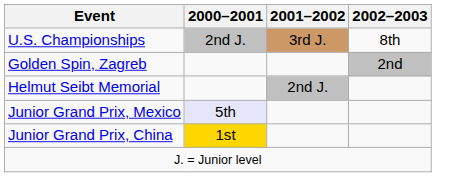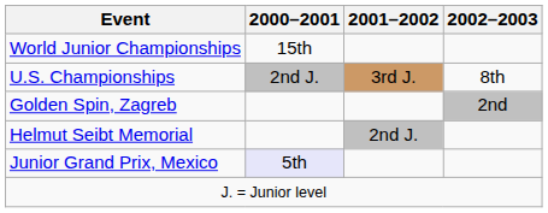+ row: World Junior Championships | 15th
- row: Junior Grand Prix, China | 1st
